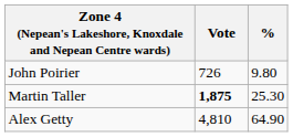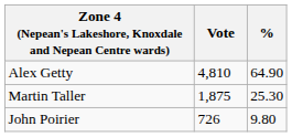rows swapped: Alex Getty <-> John Poirier
Martin Taller | Vote: bold -> normal
